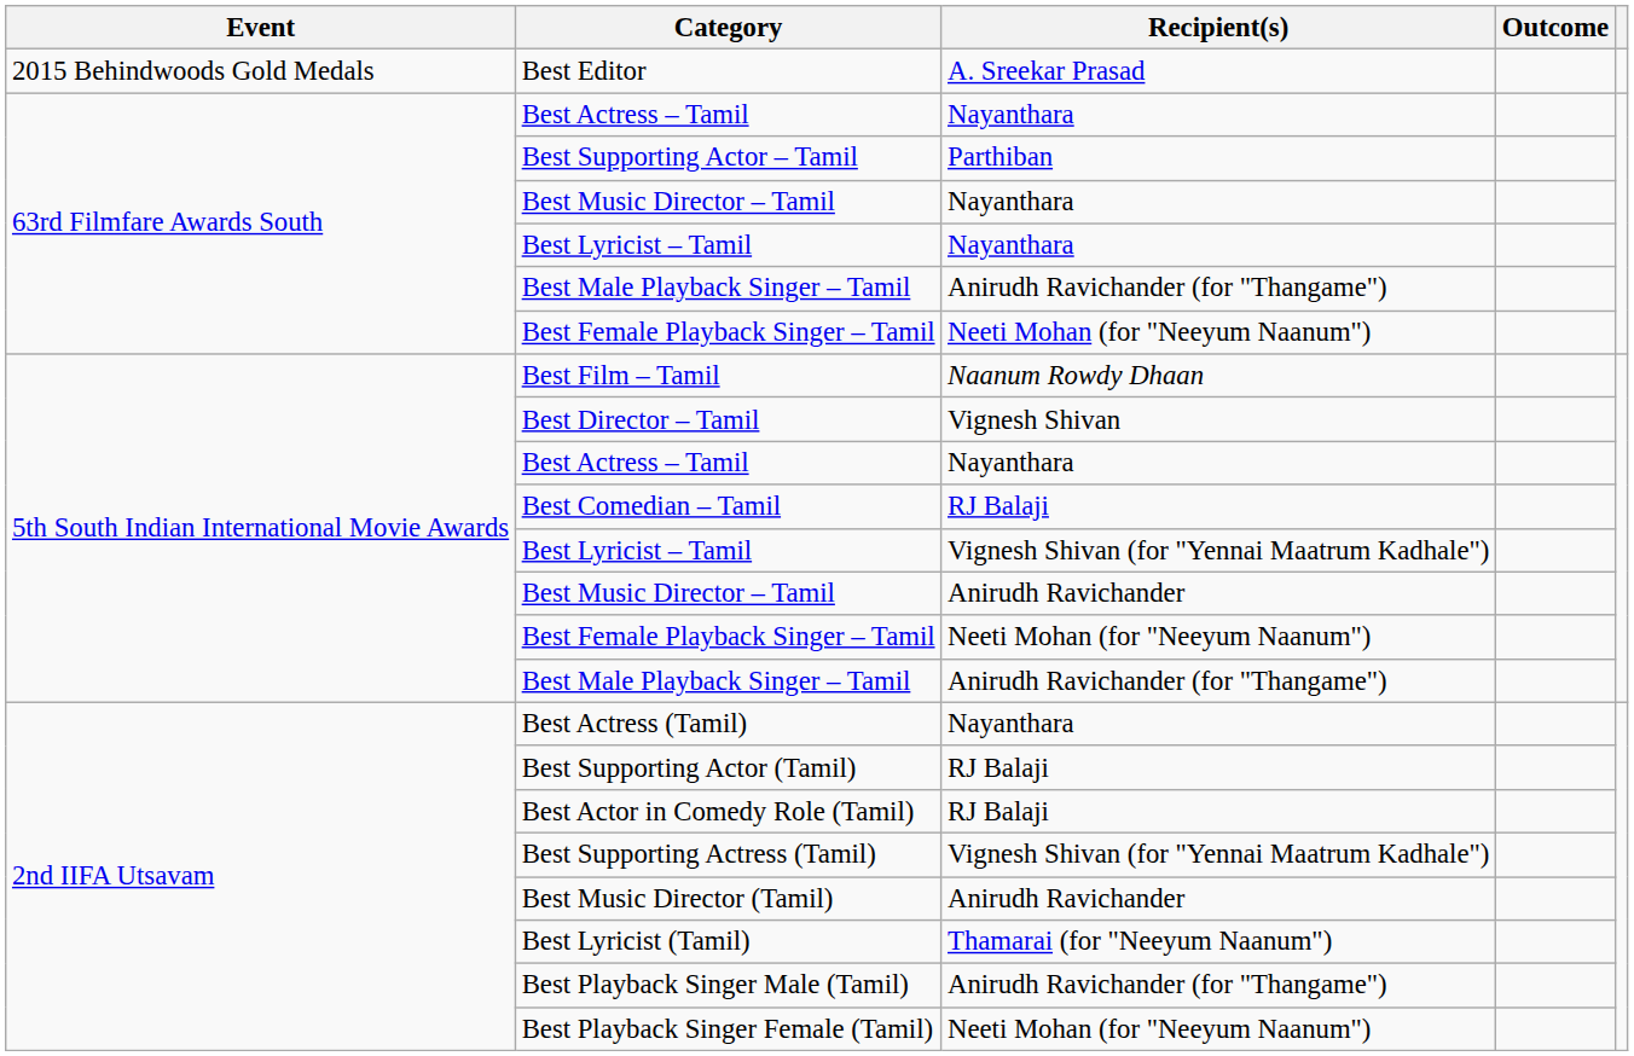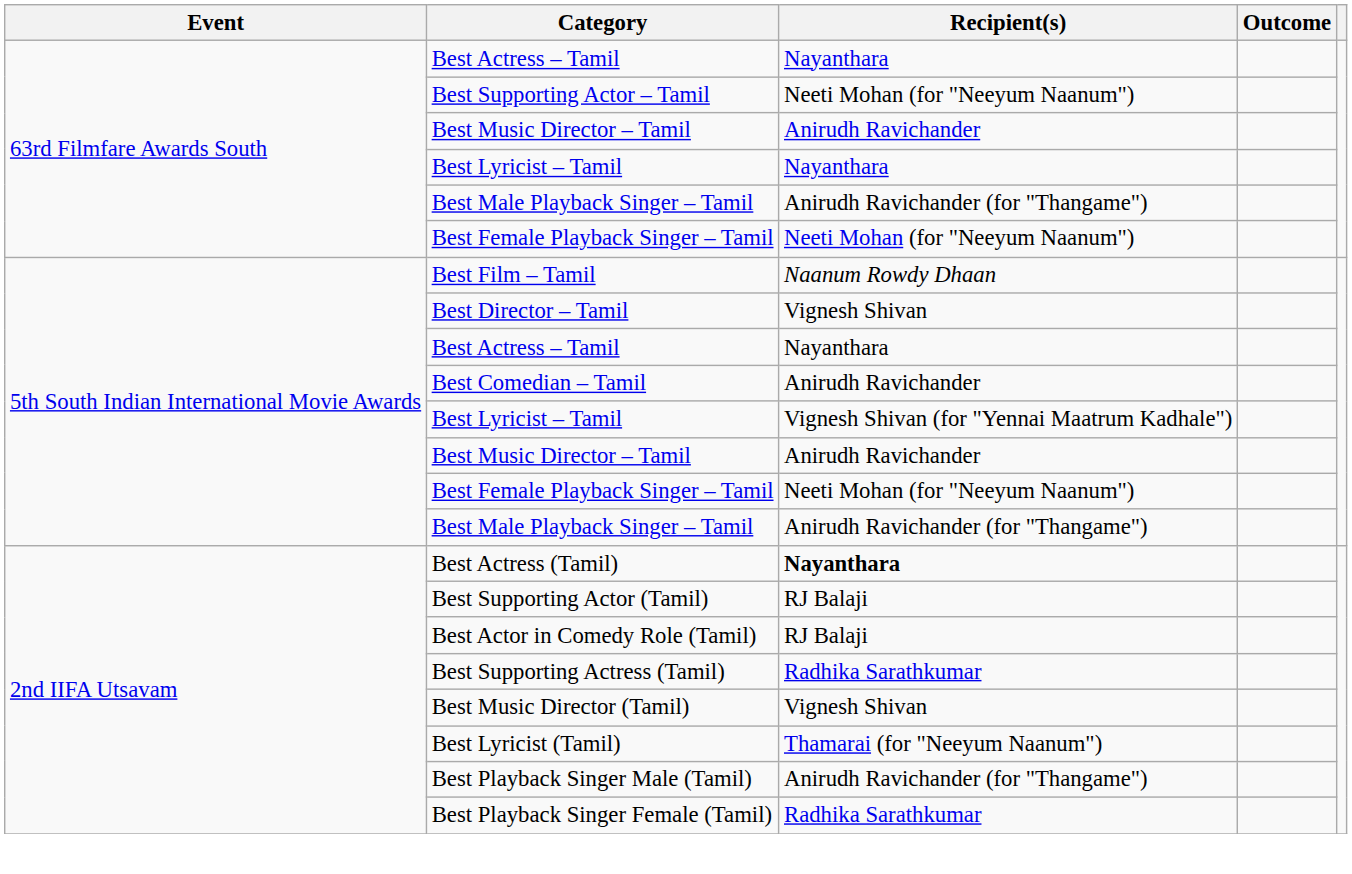- row: 2015 Behindwoods Gold Medals | Best Editor | A. Sreekar Prasad
Best Supporting Actor – Tamil | Recipient(s): Parthiban -> Neeti Mohan (for "Neeyum Naanum")
63rd Filmfare Awards South / Best Music Director – Tamil | Recipient(s): Nayanthara -> Anirudh Ravichander
Best Comedian – Tamil | Recipient(s): RJ Balaji -> Anirudh Ravichander
Best Actress (Tamil) | Recipient(s): normal -> bold
Best Supporting Actress (Tamil) | Recipient(s): Vignesh Shivan (for "Yennai Maatrum Kadhale") -> Radhika Sarathkumar
Best Music Director (Tamil) | Recipient(s): Anirudh Ravichander -> Vignesh Shivan
Best Playback Singer Female (Tamil) | Recipient(s): Neeti Mohan (for "Neeyum Naanum") -> Radhika Sarathkumar
